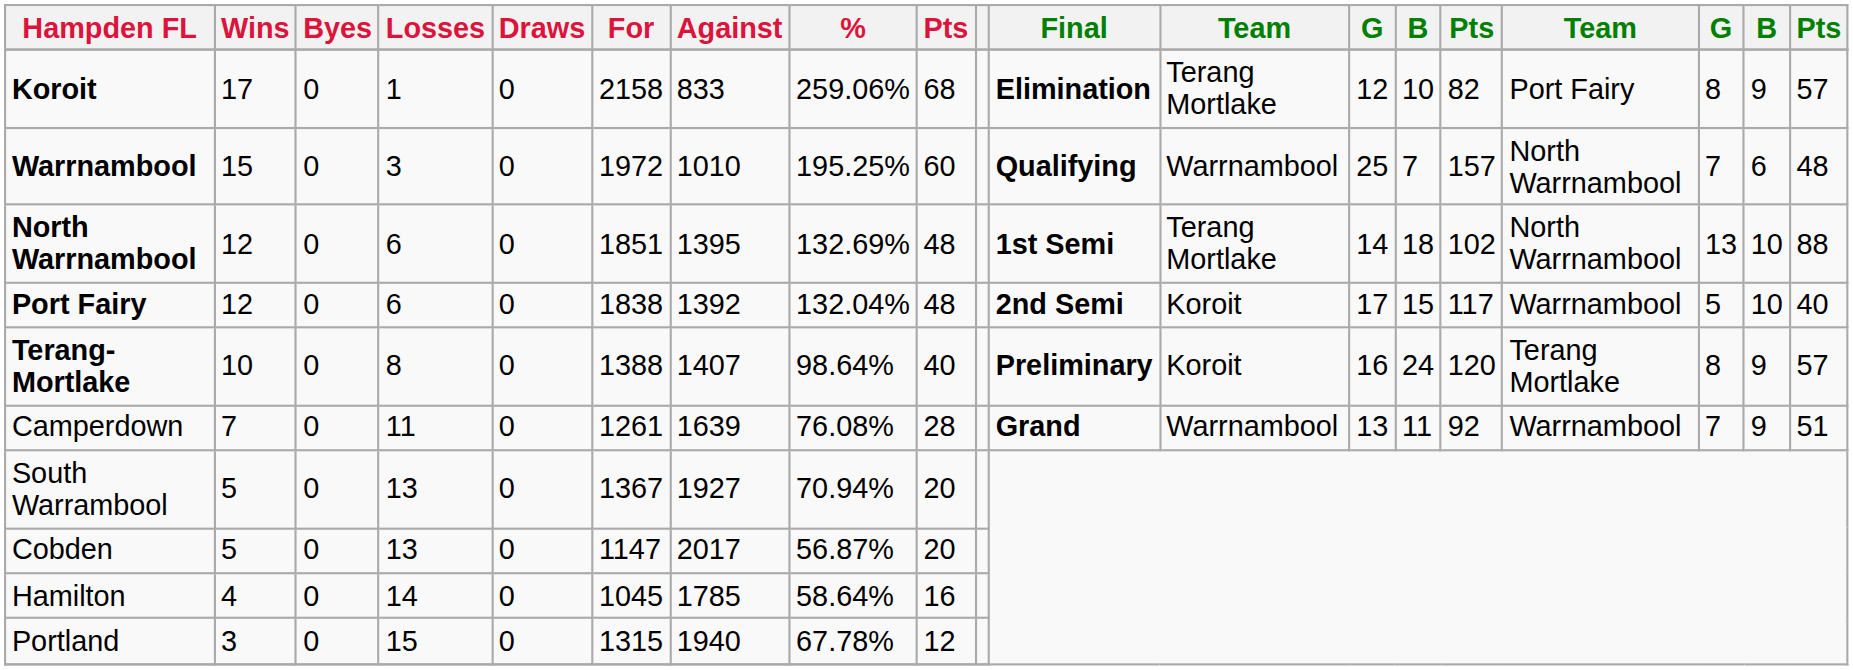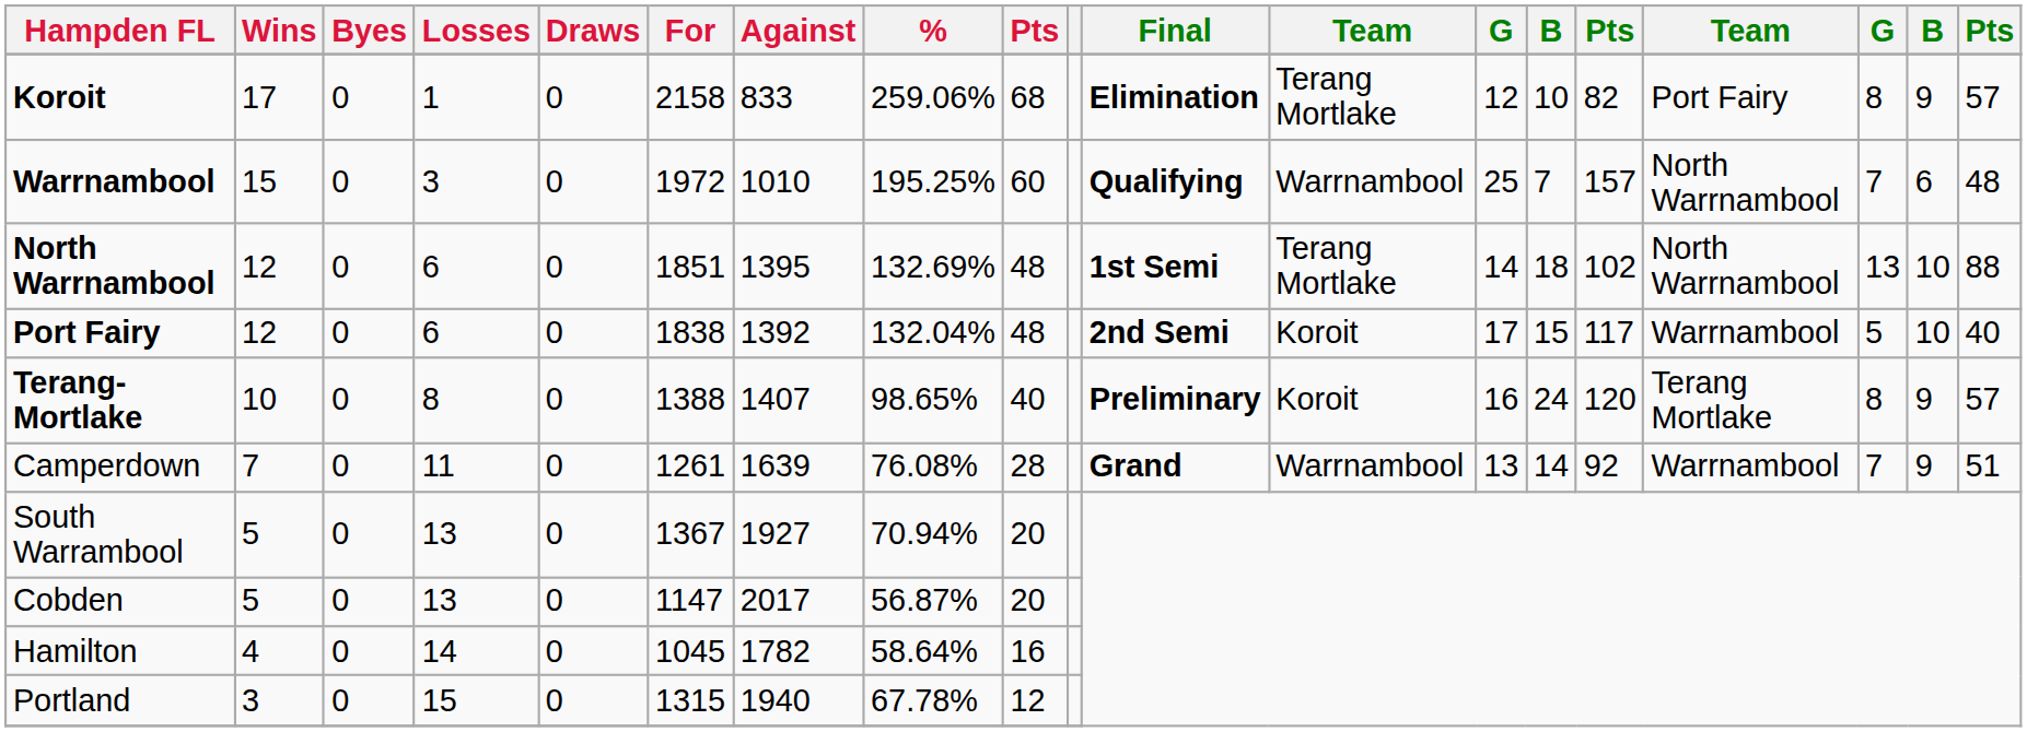Terang-Mortlake | %: 98.64% -> 98.65%
Camperdown | column 14: 11 -> 14
Hamilton | Against: 1785 -> 1782
